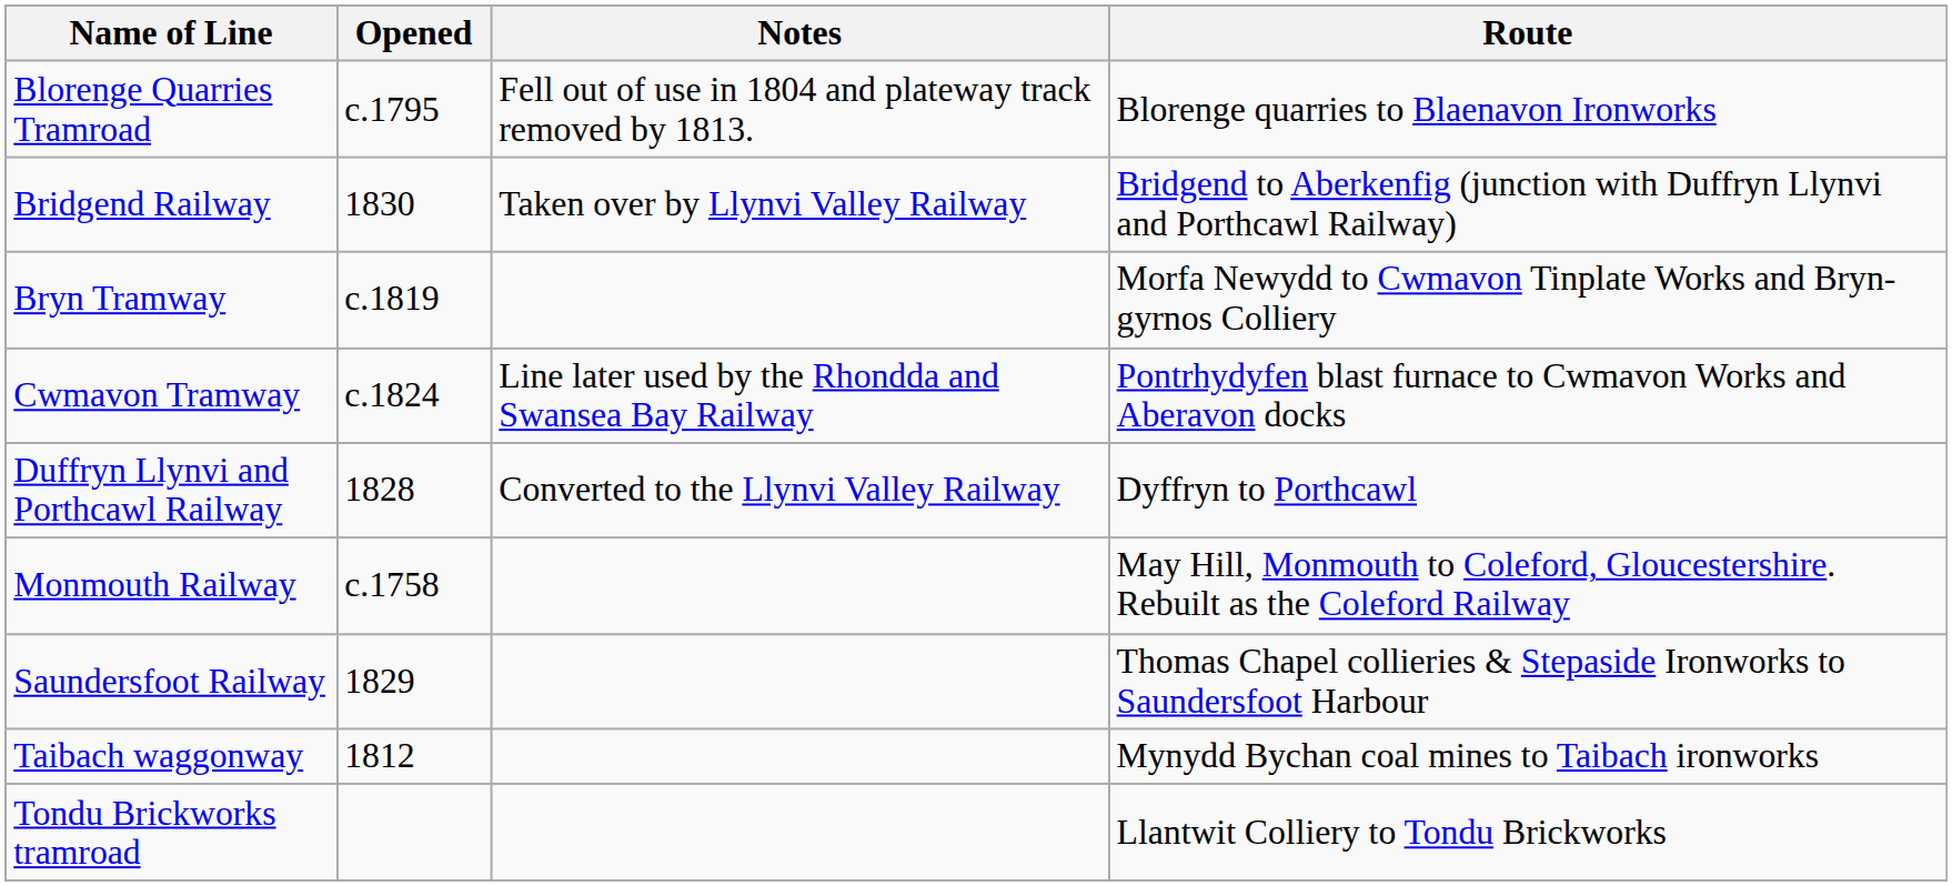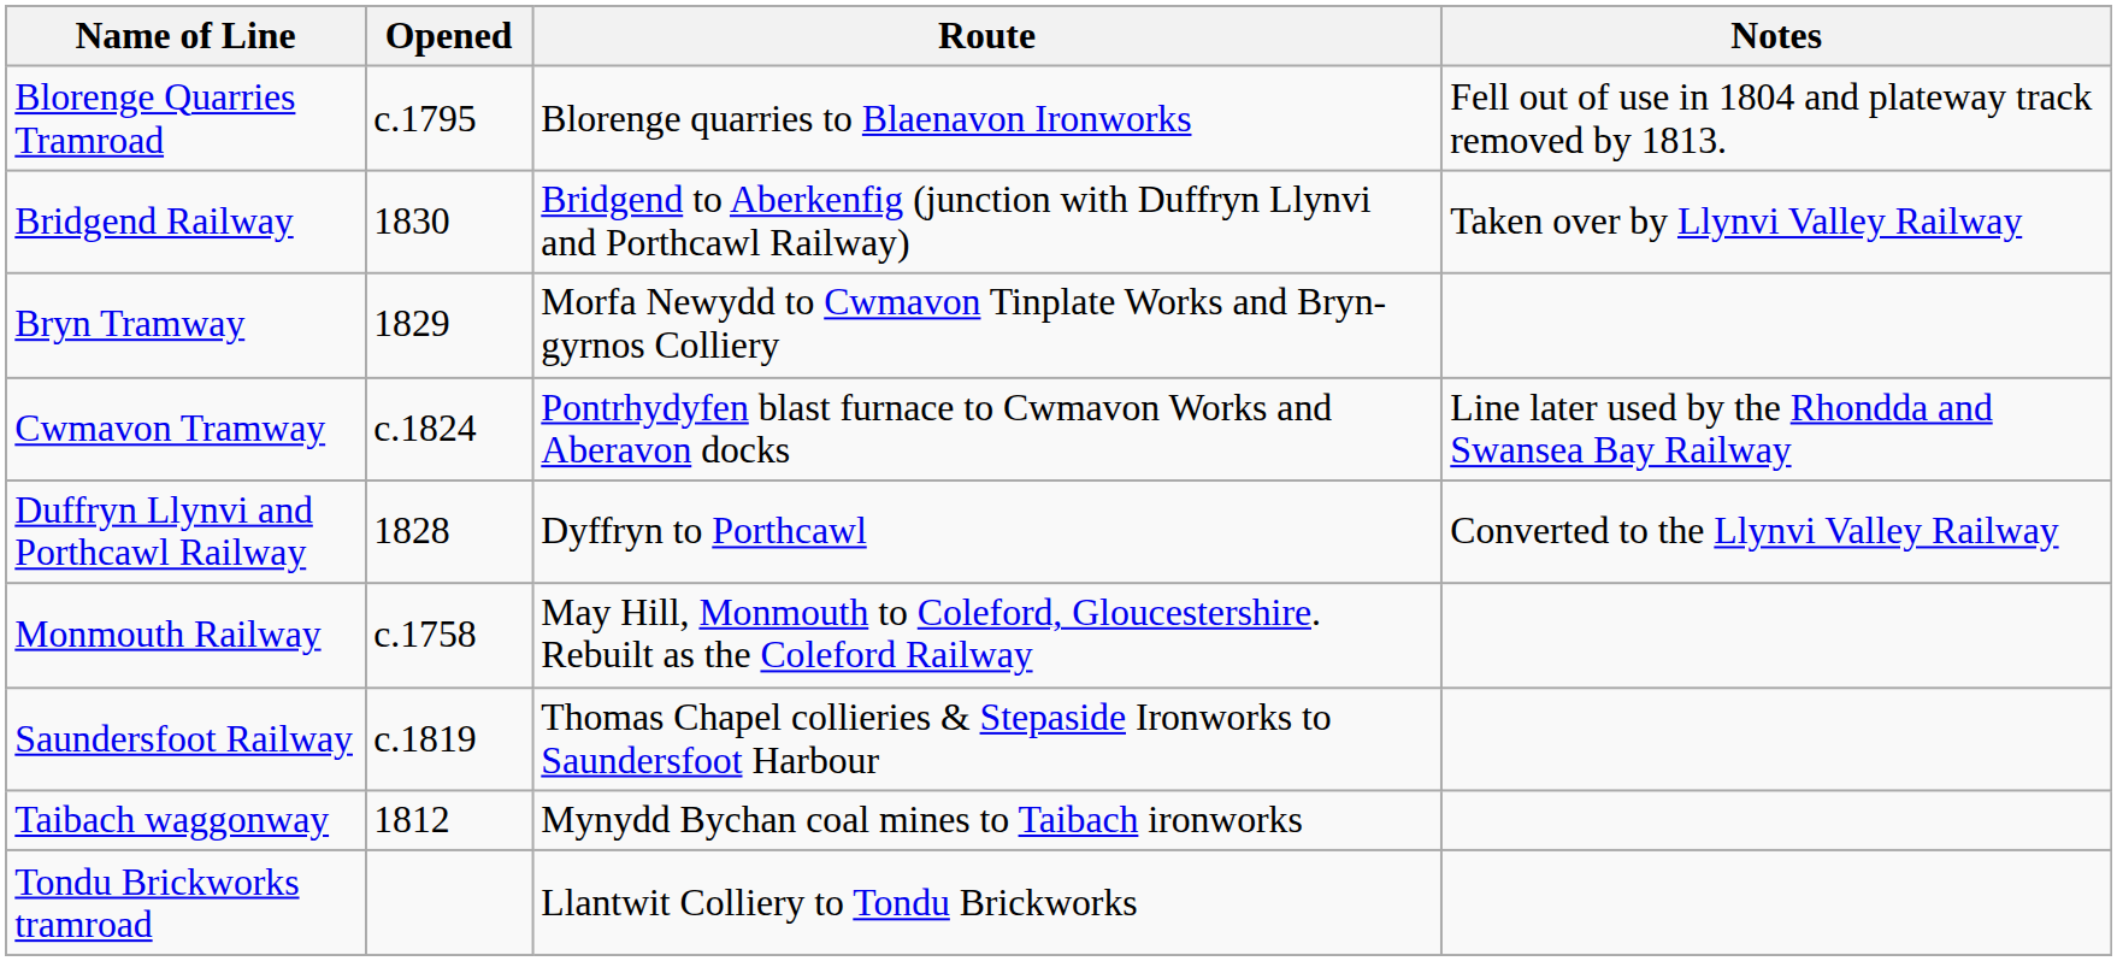columns swapped: Route <-> Notes
Bryn Tramway | Opened: c.1819 -> 1829
Saundersfoot Railway | Opened: 1829 -> c.1819
